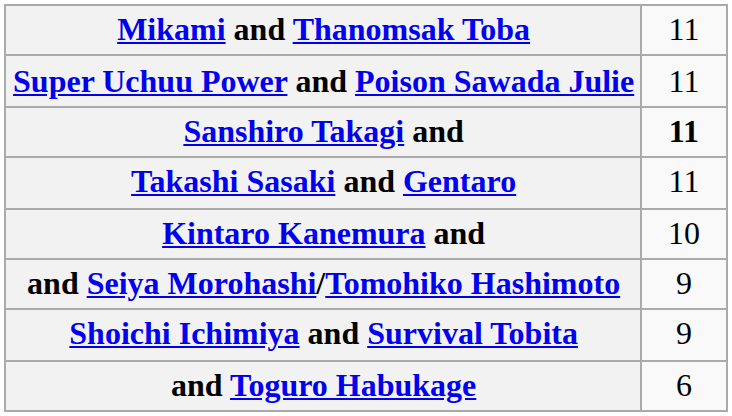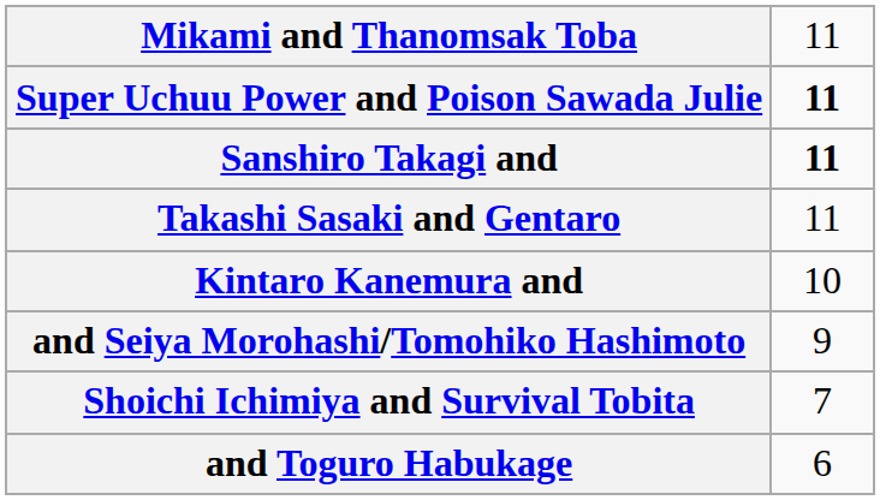Super Uchuu Power and Poison Sawada Julie | column 2: normal -> bold
Shoichi Ichimiya and Survival Tobita | column 2: 9 -> 7
